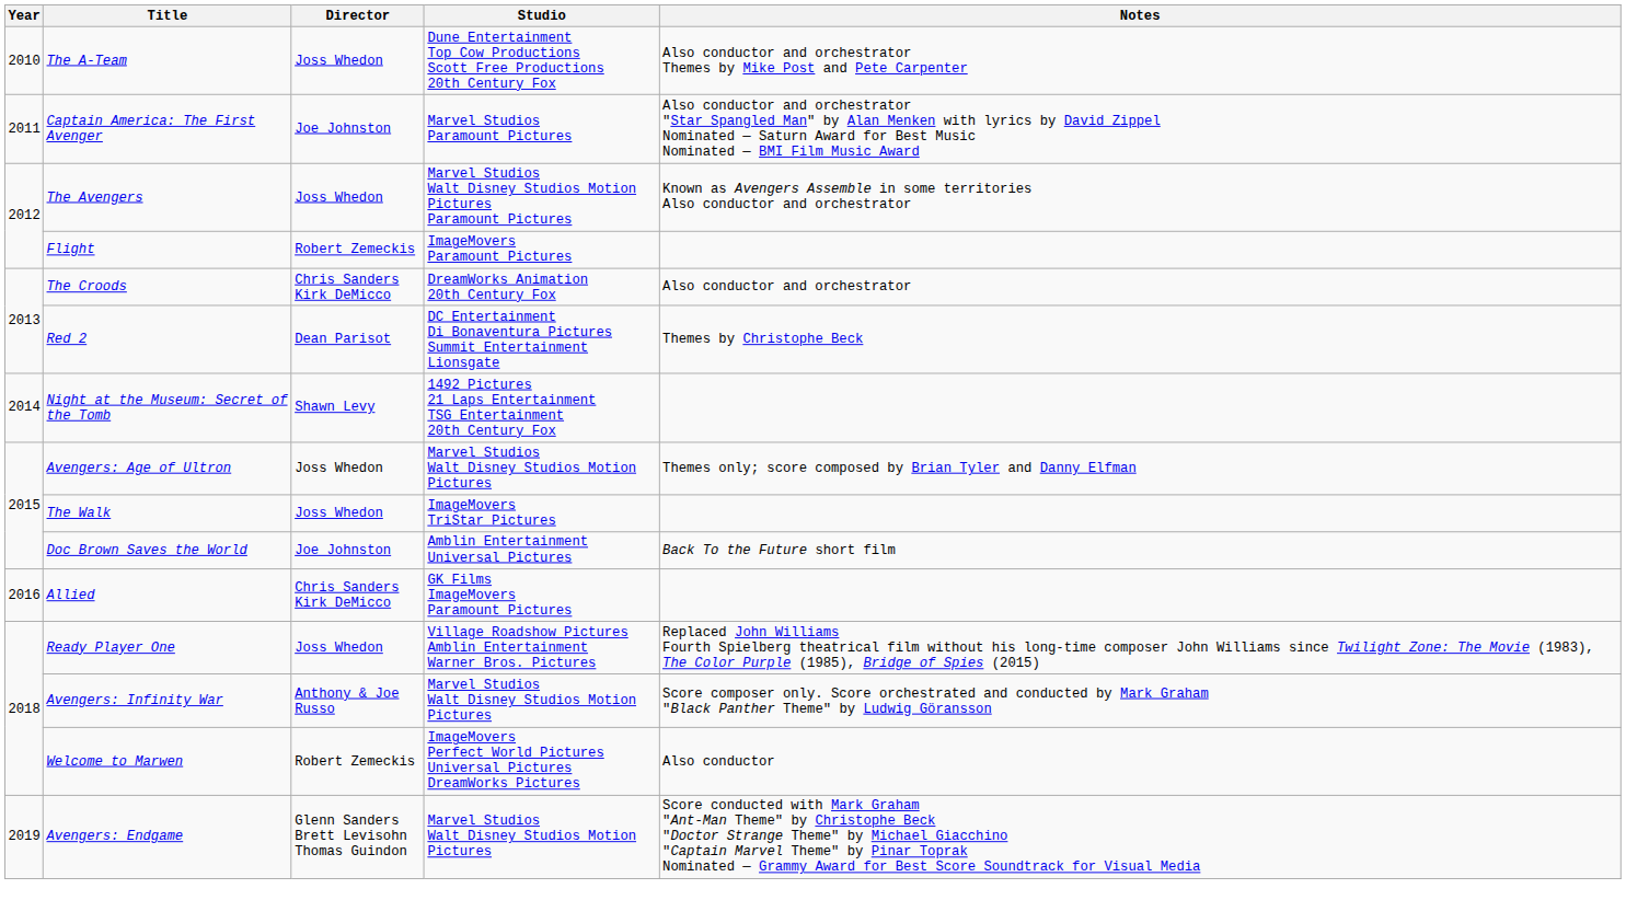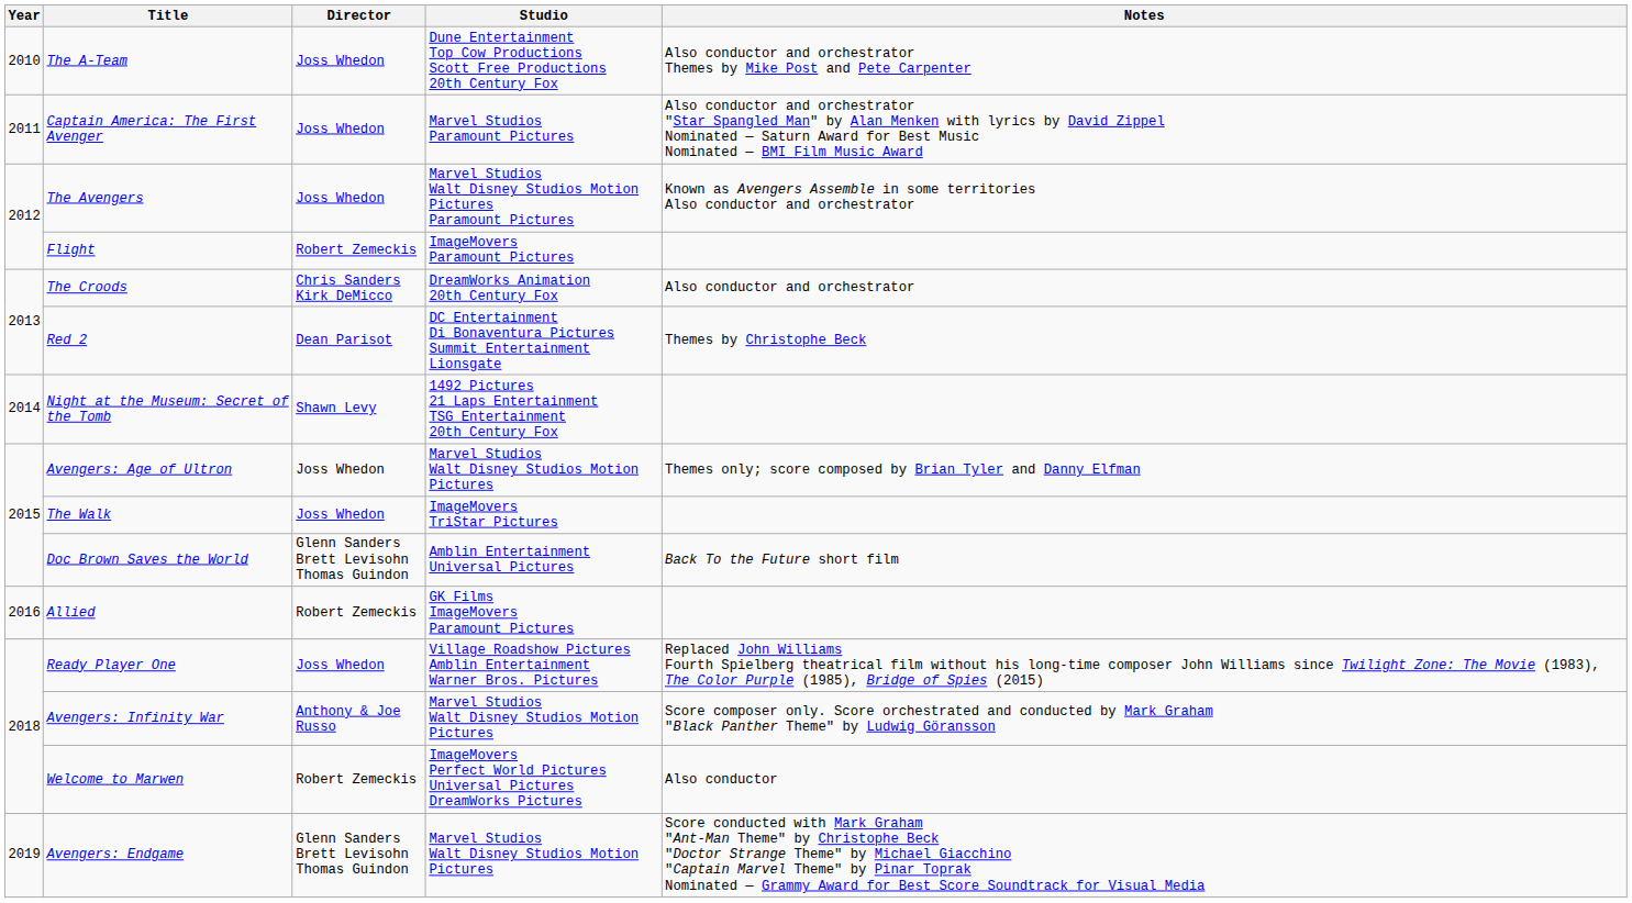Captain America: The First Avenger | Director: Joe Johnston -> Joss Whedon
Doc Brown Saves the World | Director: Joe Johnston -> Glenn Sanders Brett Levisohn Thomas Guindon
Allied | Director: Chris Sanders Kirk DeMicco -> Robert Zemeckis
